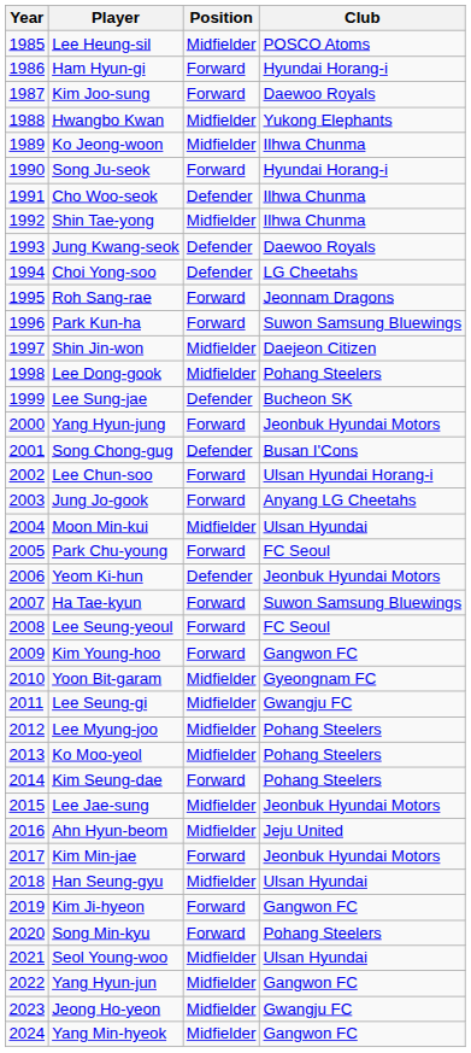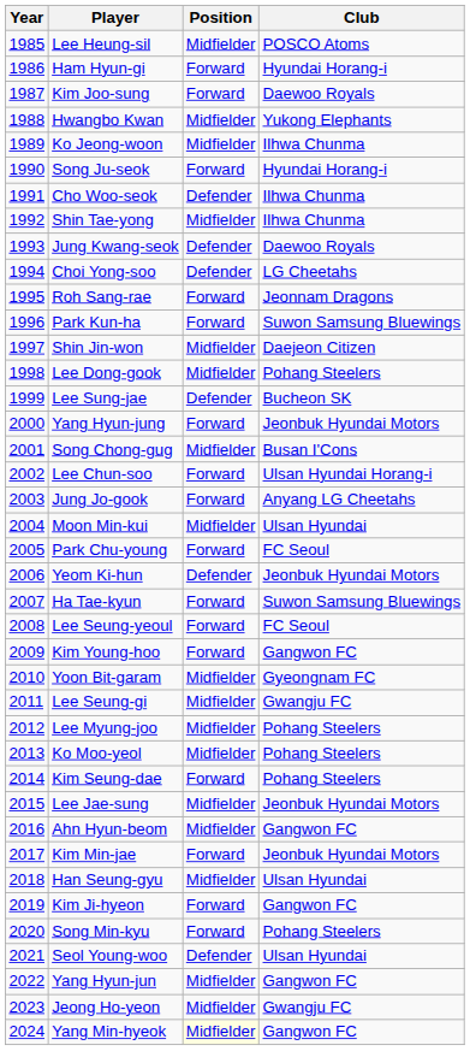Song Chong-gug | Position: Defender -> Midfielder
Ahn Hyun-beom | Club: Jeju United -> Gangwon FC
Seol Young-woo | Position: Midfielder -> Defender
Yang Min-hyeok | Position: no background -> lightyellow background
